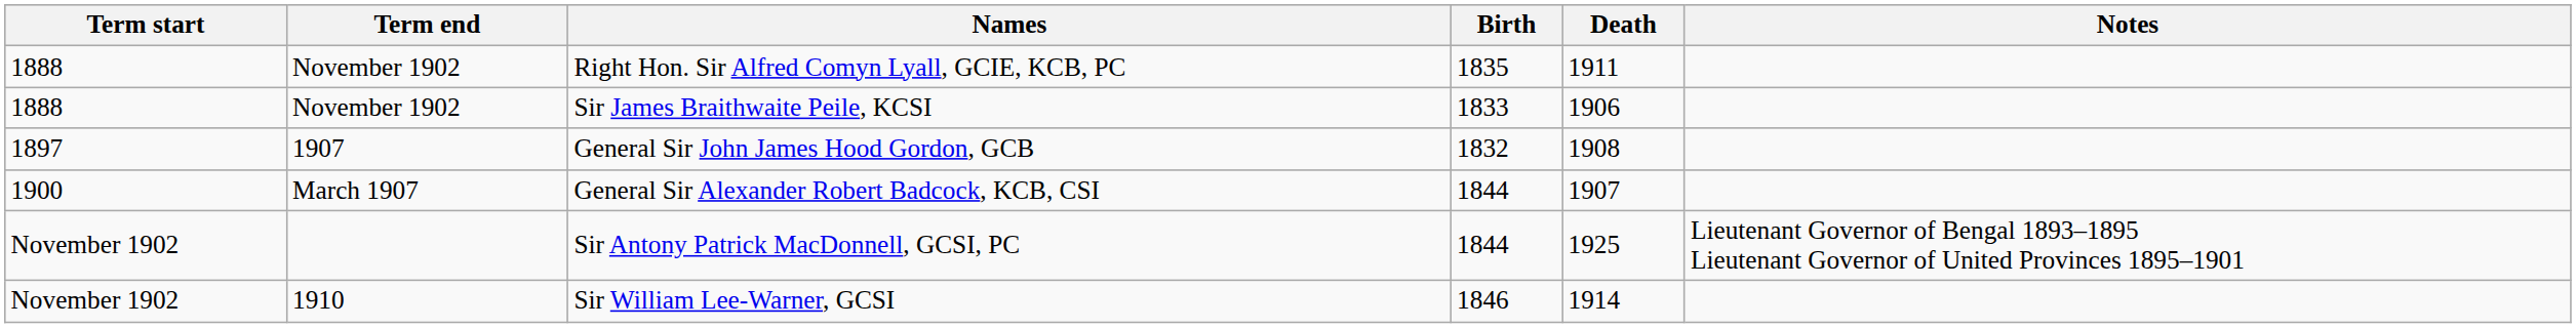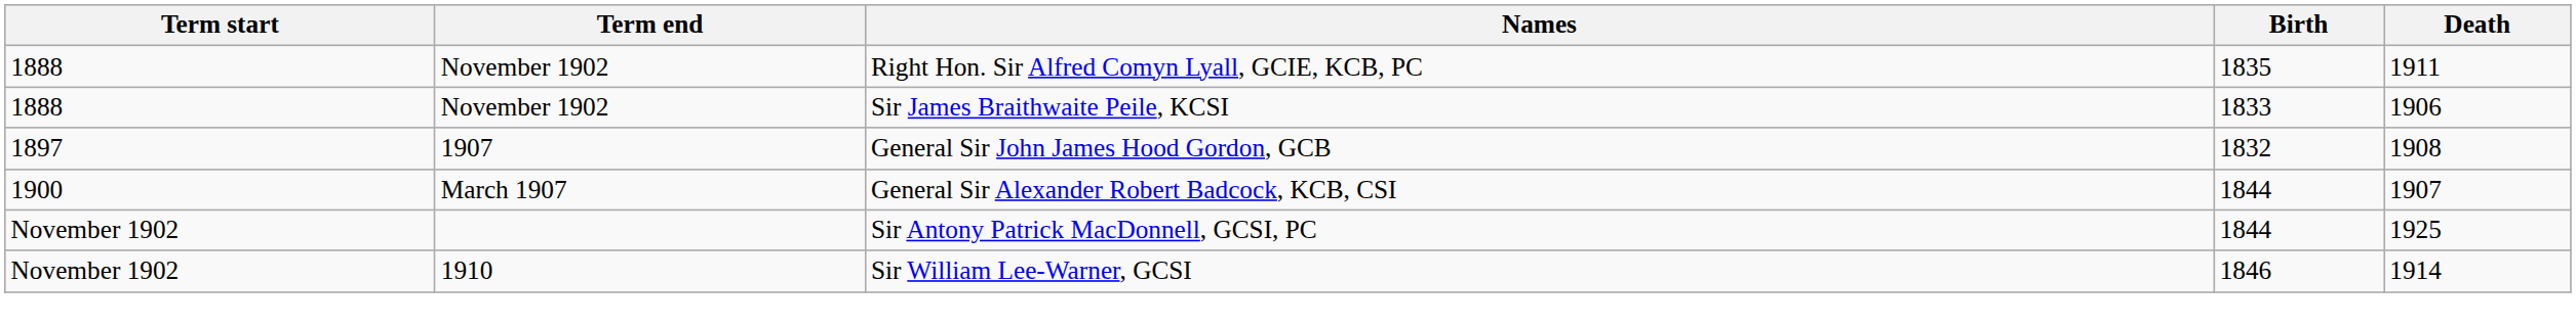- column: Notes | Lieutenant Governor of Bengal 1893–1895 Lieutenant Governor of United Provinces 1895–1901
